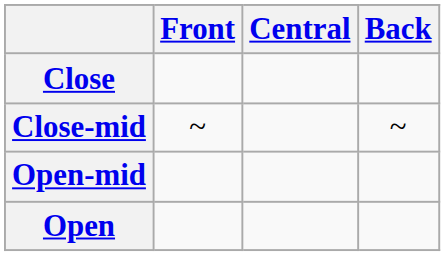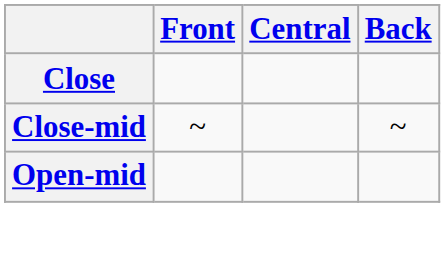- row: Open
